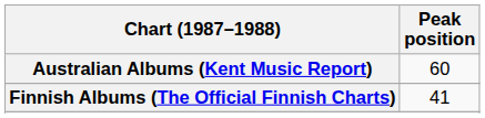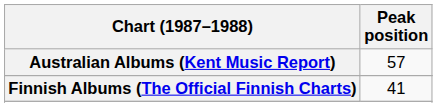Australian Albums (Kent Music Report) | Peak position: 60 -> 57
